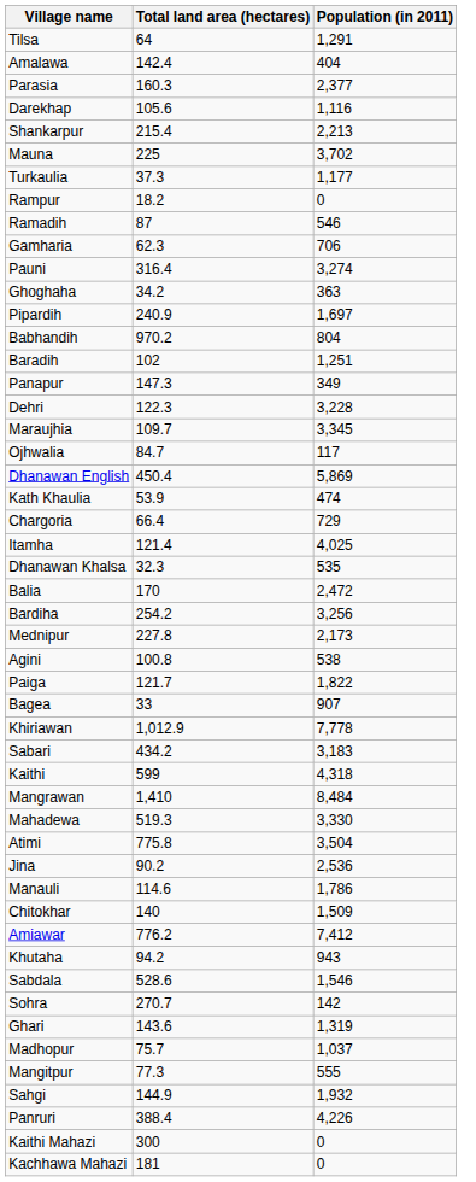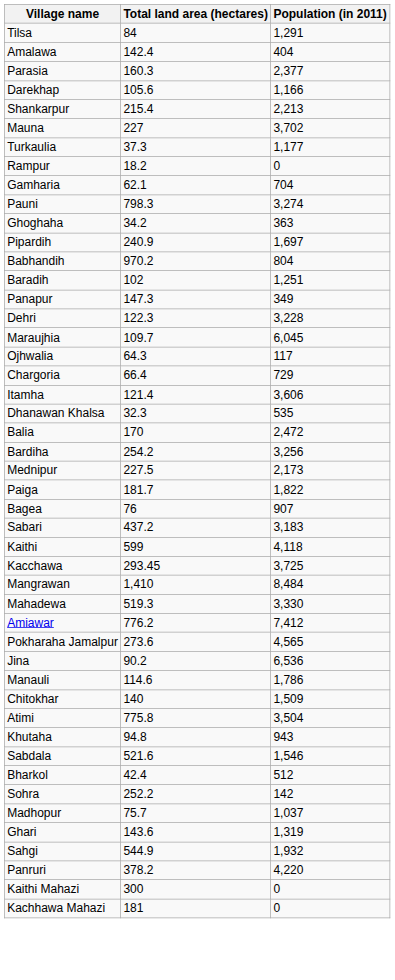Tilsa | Total land area (hectares): 64 -> 84
Darekhap | Population (in 2011): 1,116 -> 1,166
Mauna | Total land area (hectares): 225 -> 227
- row: Ramadih | 87 | 546
Gamharia | Total land area (hectares): 62.3 -> 62.1
Gamharia | Population (in 2011): 706 -> 704
Pauni | Total land area (hectares): 316.4 -> 798.3
Maraujhia | Population (in 2011): 3,345 -> 6,045
Ojhwalia | Total land area (hectares): 84.7 -> 64.3
- row: Dhanawan English | 450.4 | 5,869
- row: Kath Khaulia | 53.9 | 474
Itamha | Population (in 2011): 4,025 -> 3,606
Mednipur | Total land area (hectares): 227.8 -> 227.5
- row: Agini | 100.8 | 538
Paiga | Total land area (hectares): 121.7 -> 181.7
Bagea | Total land area (hectares): 33 -> 76
- row: Khiriawan | 1,012.9 | 7,778
Sabari | Total land area (hectares): 434.2 -> 437.2
Kaithi | Population (in 2011): 4,318 -> 4,118
+ row: Kacchawa | 293.45 | 3,725
rows swapped: Atimi <-> Amiawar
+ row: Pokharaha Jamalpur | 273.6 | 4,565
Jina | Population (in 2011): 2,536 -> 6,536
Khutaha | Total land area (hectares): 94.2 -> 94.8
Sabdala | Total land area (hectares): 528.6 -> 521.6
+ row: Bharkol | 42.4 | 512
Sohra | Total land area (hectares): 270.7 -> 252.2
rows swapped: Ghari <-> Madhopur
- row: Mangitpur | 77.3 | 555
Sahgi | Total land area (hectares): 144.9 -> 544.9
Panruri | Total land area (hectares): 388.4 -> 378.2
Panruri | Population (in 2011): 4,226 -> 4,220
